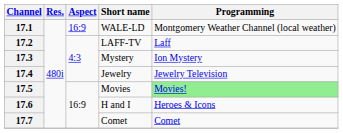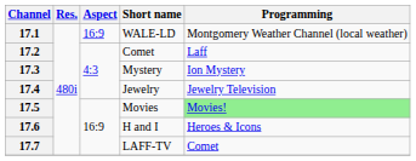17.2 | Short name: LAFF-TV -> Comet
17.7 | Short name: Comet -> LAFF-TV
